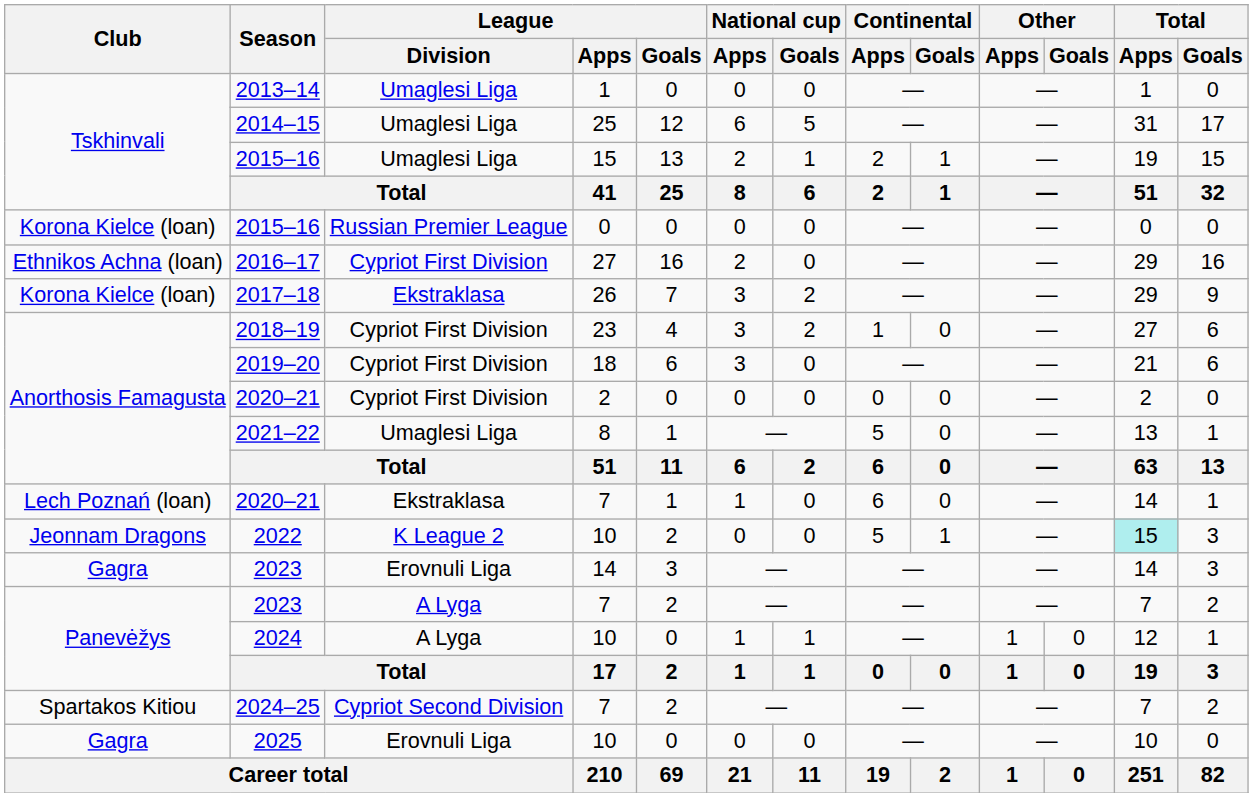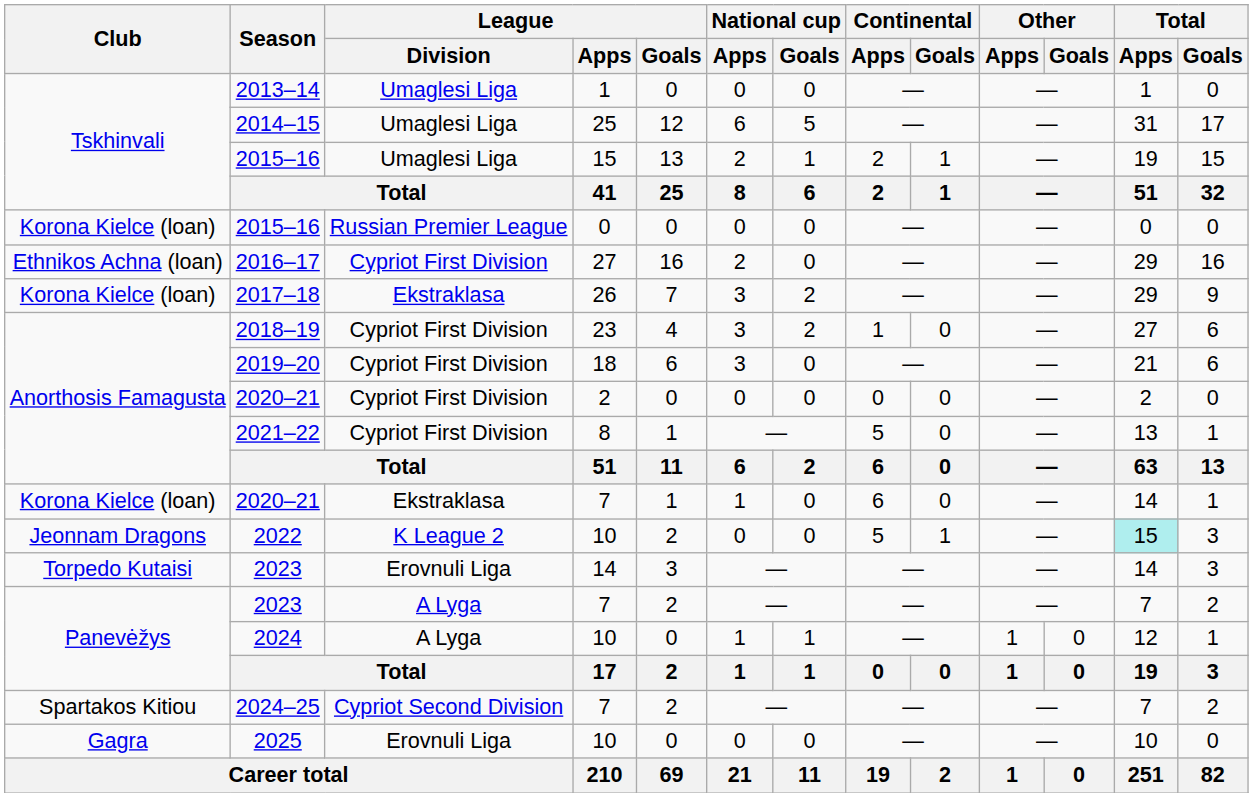2021–22 | League / Division: Umaglesi Liga -> Cypriot First Division
2020–21 / 7 | Club: Lech Poznań (loan) -> Korona Kielce (loan)
2023 / 14 | Club: Gagra -> Torpedo Kutaisi
